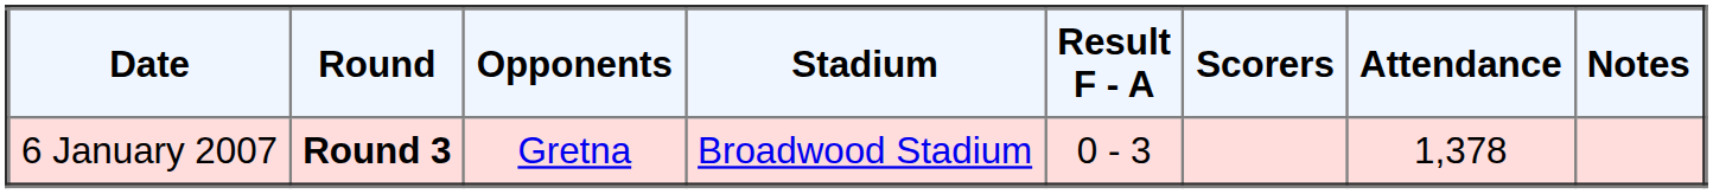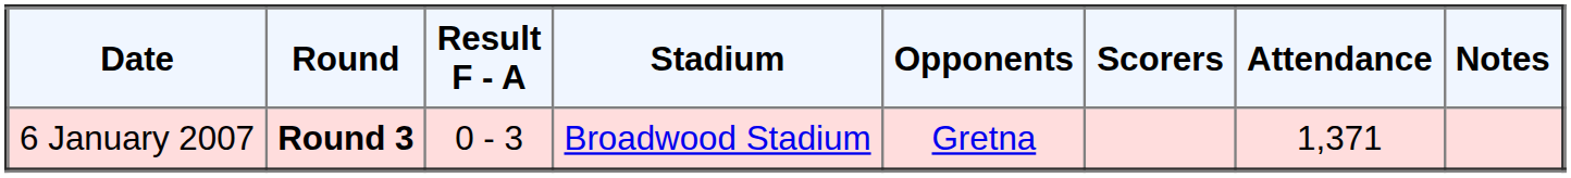columns swapped: Opponents <-> Result F - A
6 January 2007 | Attendance: 1,378 -> 1,371
